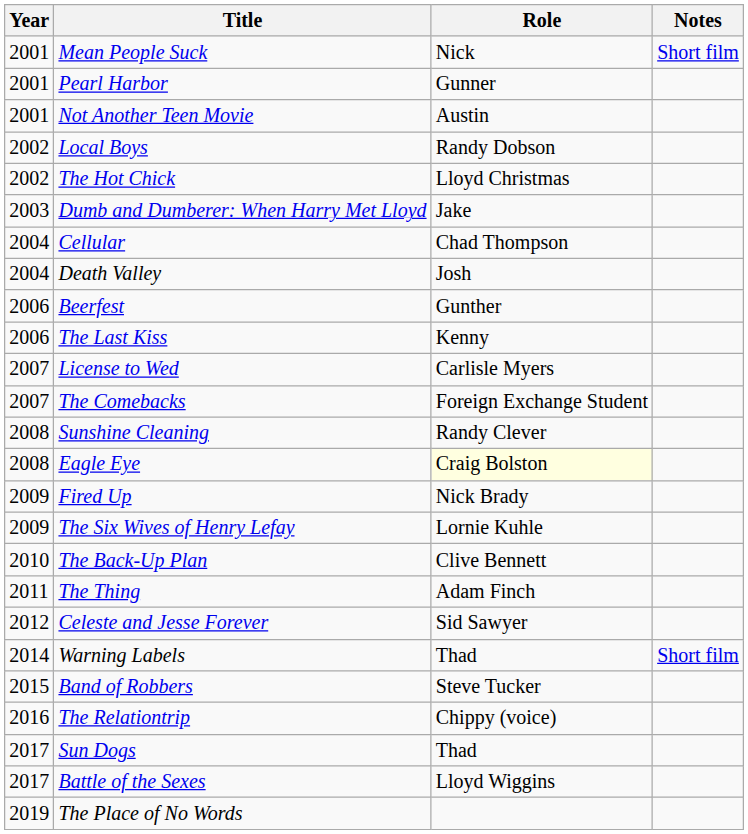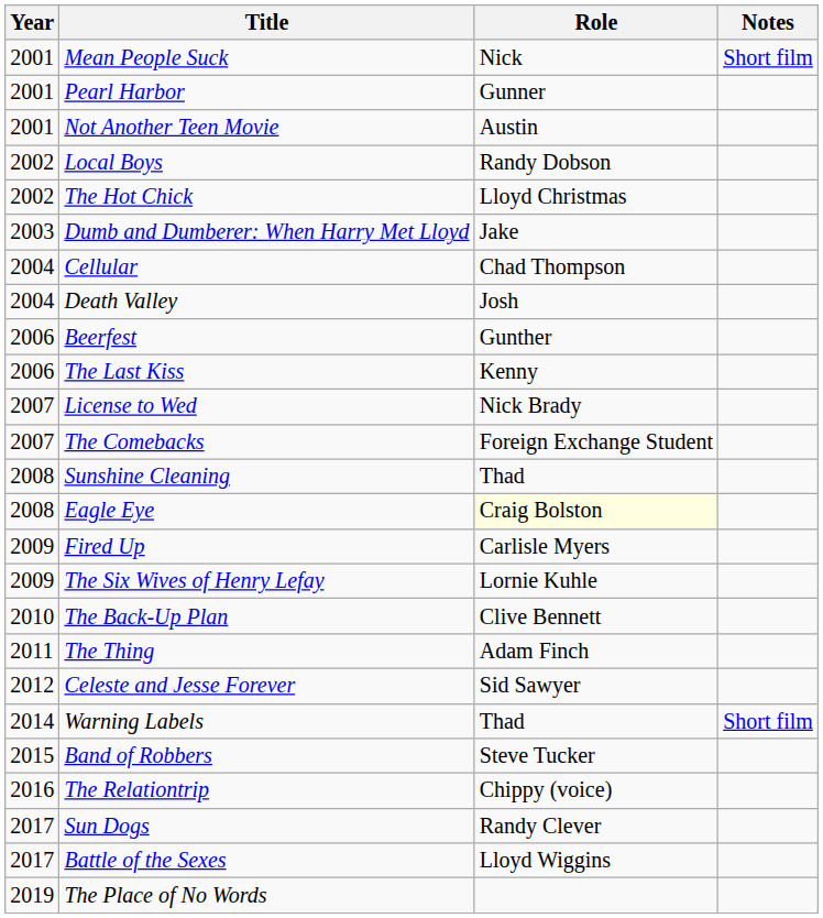License to Wed | Role: Carlisle Myers -> Nick Brady
Sunshine Cleaning | Role: Randy Clever -> Thad
Fired Up | Role: Nick Brady -> Carlisle Myers
Sun Dogs | Role: Thad -> Randy Clever
